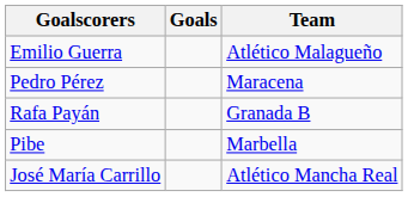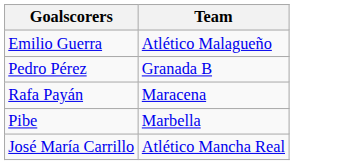- column: Goals
Pedro Pérez | Team: Maracena -> Granada B
Rafa Payán | Team: Granada B -> Maracena
